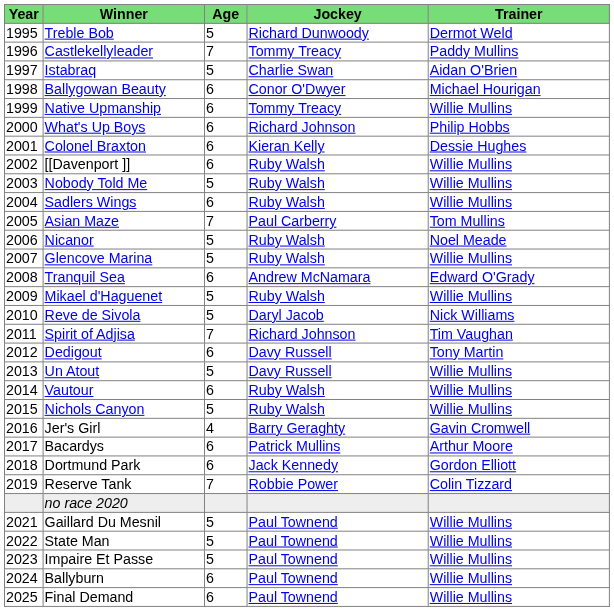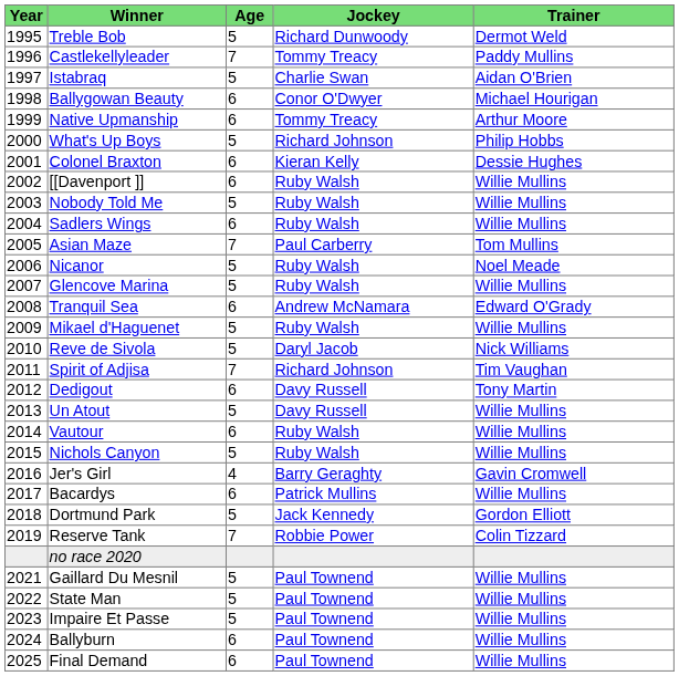Native Upmanship | Trainer: Willie Mullins -> Arthur Moore
What's Up Boys | Age: 6 -> 5
Bacardys | Trainer: Arthur Moore -> Willie Mullins
Dortmund Park | Age: 6 -> 5
